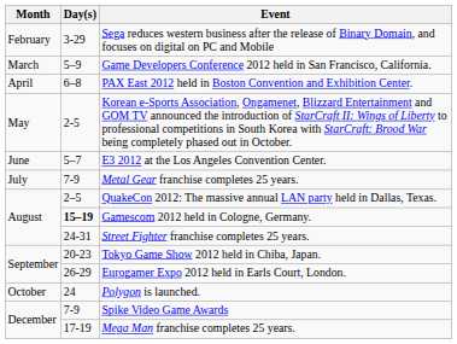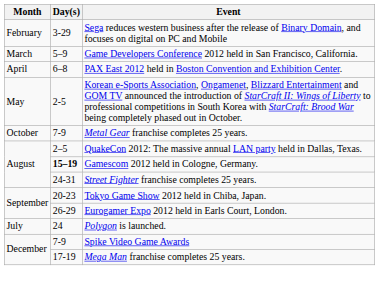- row: June | 5–7 | E3 2012 at the Los Angeles Convention Center.
Metal Gear franchise completes 25 years. | Month: July -> October
Polygon is launched. | Month: October -> July
